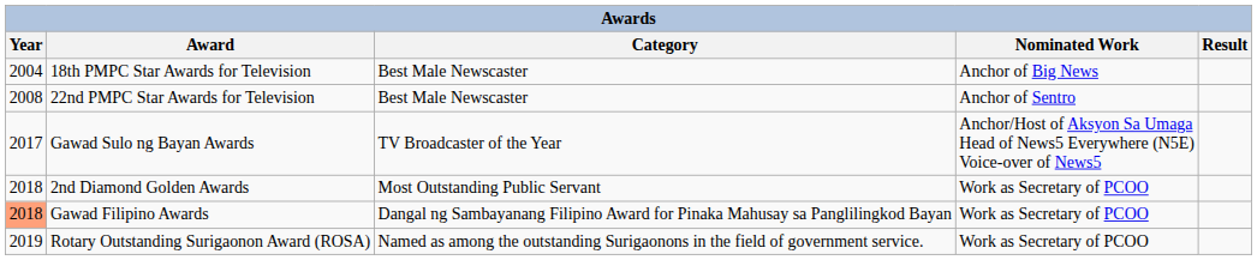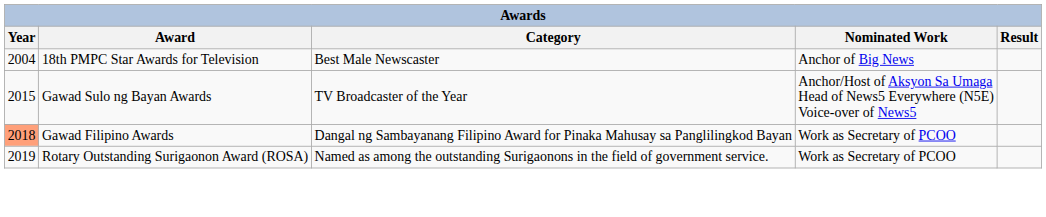- row: 2008 | 22nd PMPC Star Awards for Television | Best Male Newscaster | Anchor of Sentro
Gawad Sulo ng Bayan Awards | Year: 2017 -> 2015
- row: 2018 | 2nd Diamond Golden Awards | Most Outstanding Public Servant | Work as Secretary of PCOO
